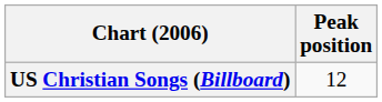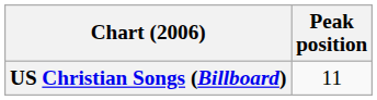US Christian Songs (Billboard) | Peak position: 12 -> 11
